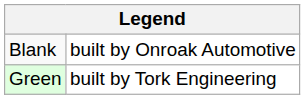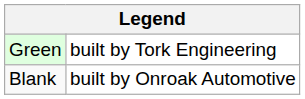rows swapped: Green <-> Blank
